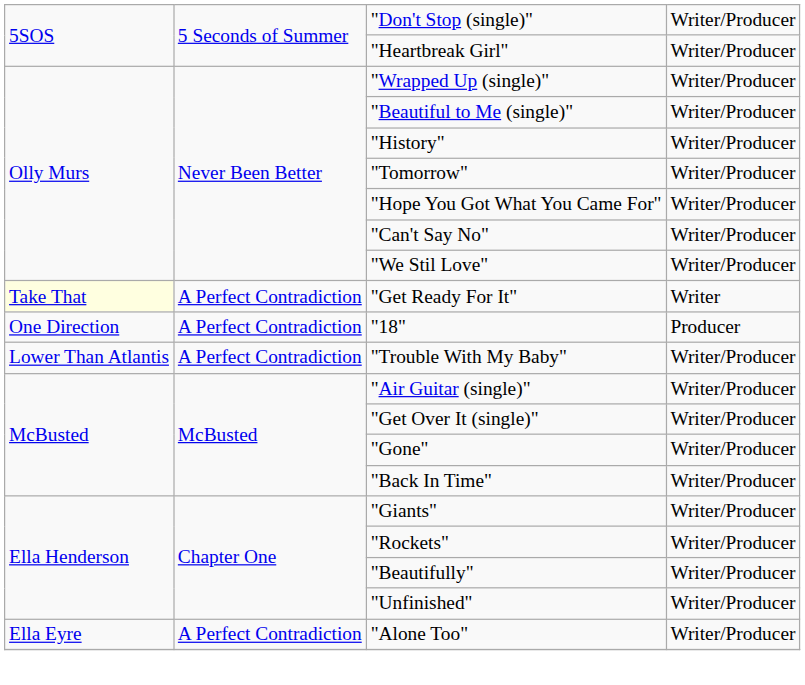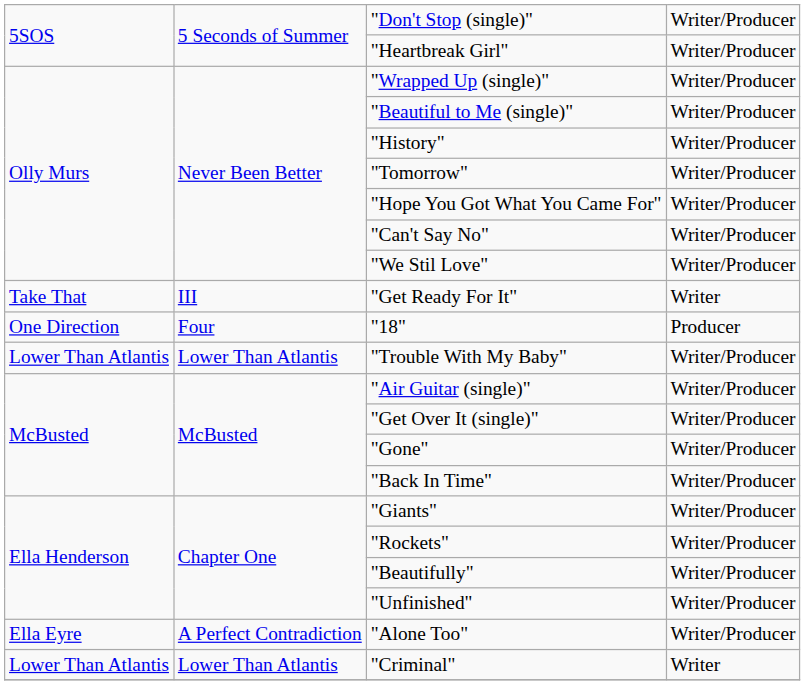"Get Ready For It" | column 1: lightyellow background -> no background
"Get Ready For It" | column 2: A Perfect Contradiction -> III
"18" | column 2: A Perfect Contradiction -> Four
"Trouble With My Baby" | column 2: A Perfect Contradiction -> Lower Than Atlantis
+ row: Lower Than Atlantis | Lower Than Atlantis | "Criminal" | Writer
